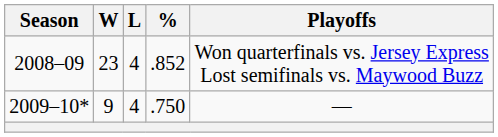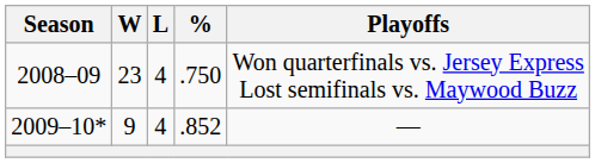2008–09 | %: .852 -> .750
2009–10* | %: .750 -> .852
